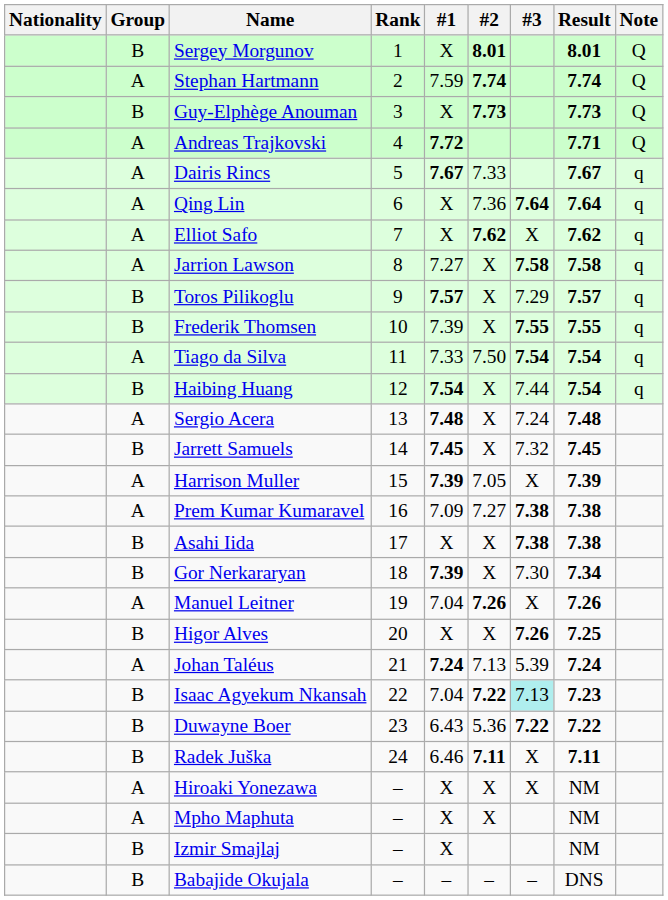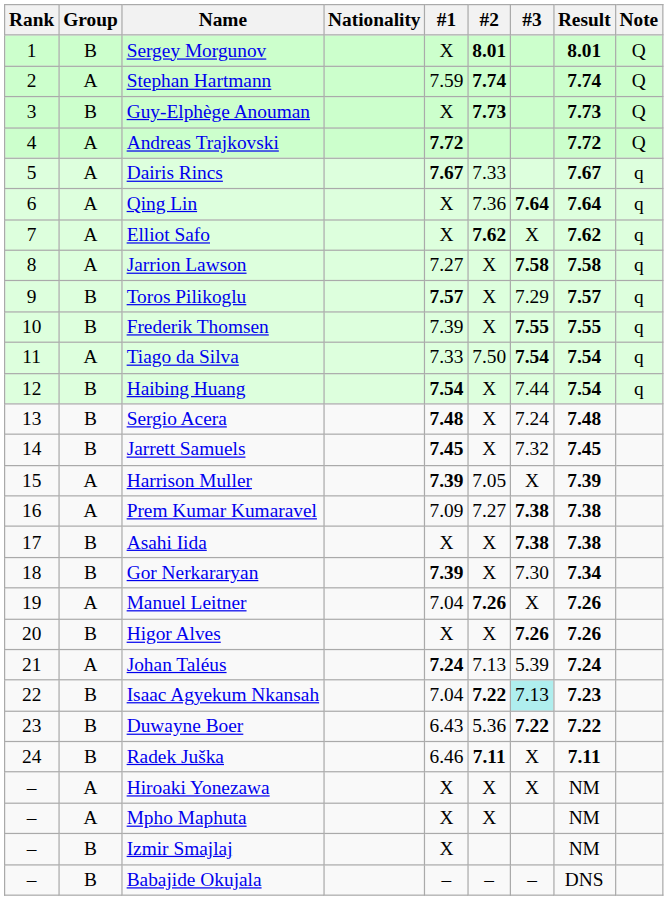columns swapped: Rank <-> Nationality
Andreas Trajkovski | Result: 7.71 -> 7.72
Sergio Acera | Group: A -> B
Higor Alves | Result: 7.25 -> 7.26
